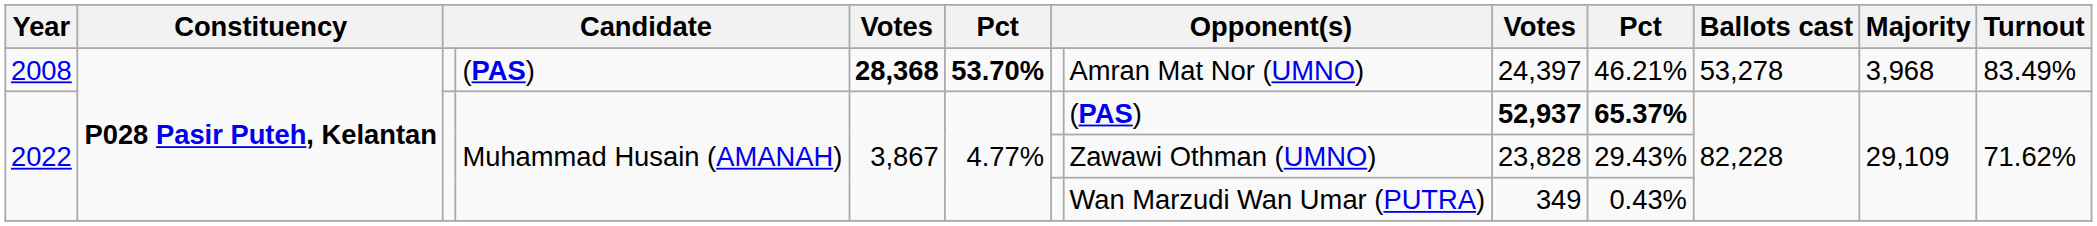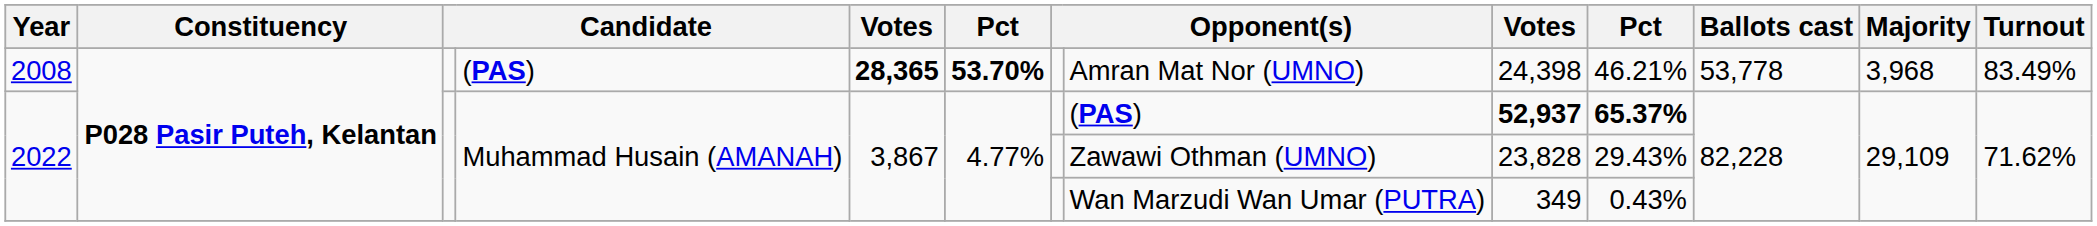2008 | column 5: 28,368 -> 28,365
2008 | column 9: 24,397 -> 24,398
2008 | Ballots cast: 53,278 -> 53,778
